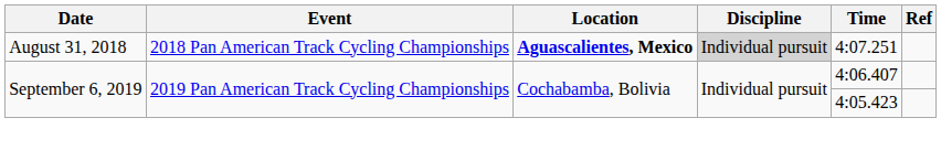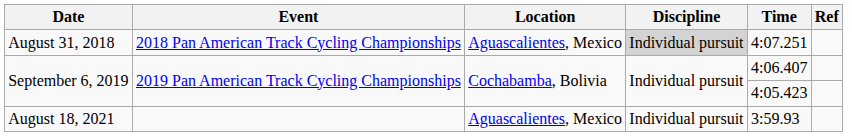August 31, 2018 | Location: bold -> normal
+ row: August 18, 2021 | Aguascalientes, Mexico | Individual pursuit | 3:59.93
